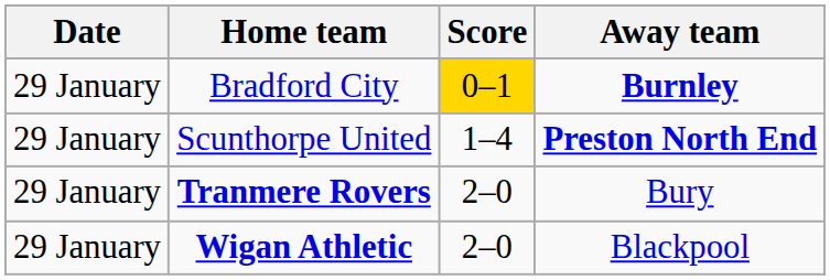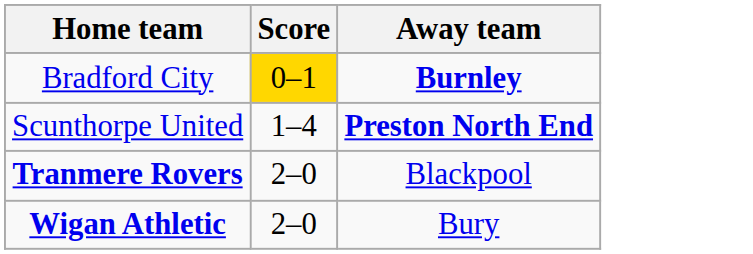- column: Date | 29 January | 29 January | 29 January | 29 January
Tranmere Rovers | Away team: Bury -> Blackpool
Wigan Athletic | Away team: Blackpool -> Bury
